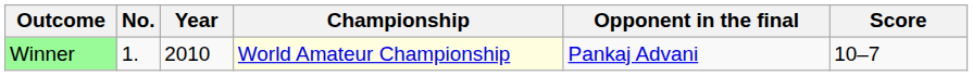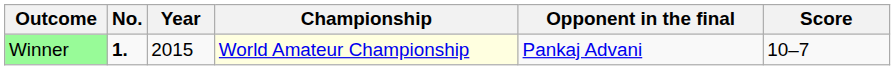Winner | No.: normal -> bold
Winner | Year: 2010 -> 2015
